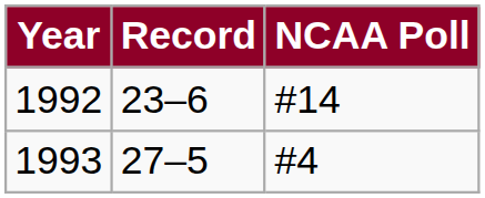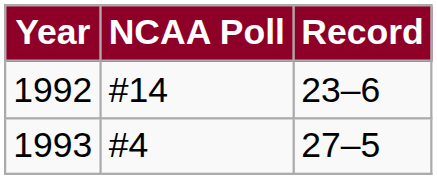columns swapped: Record <-> NCAA Poll
